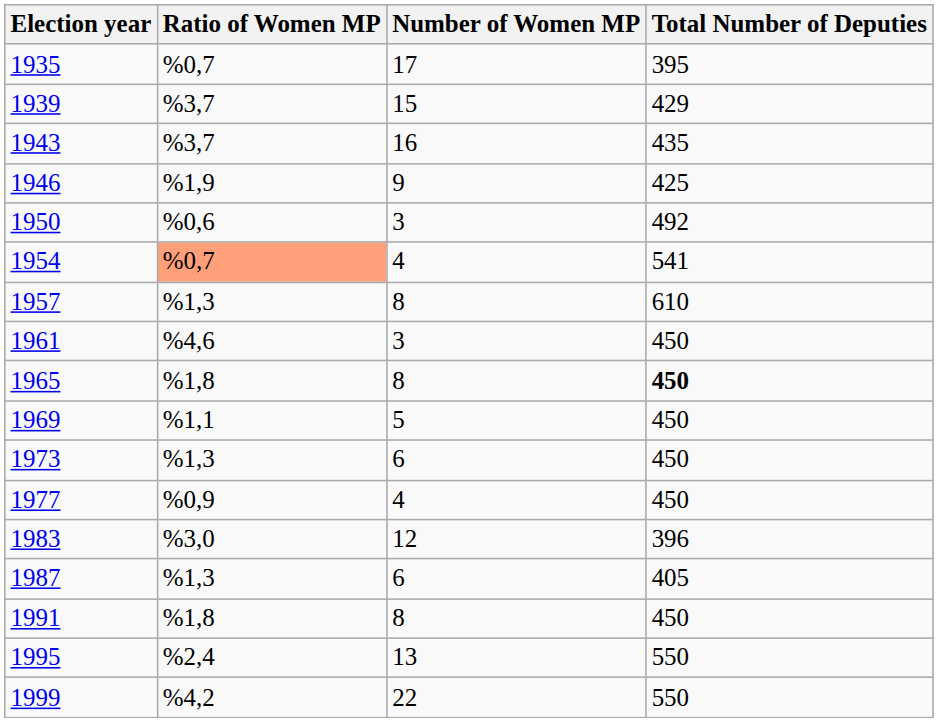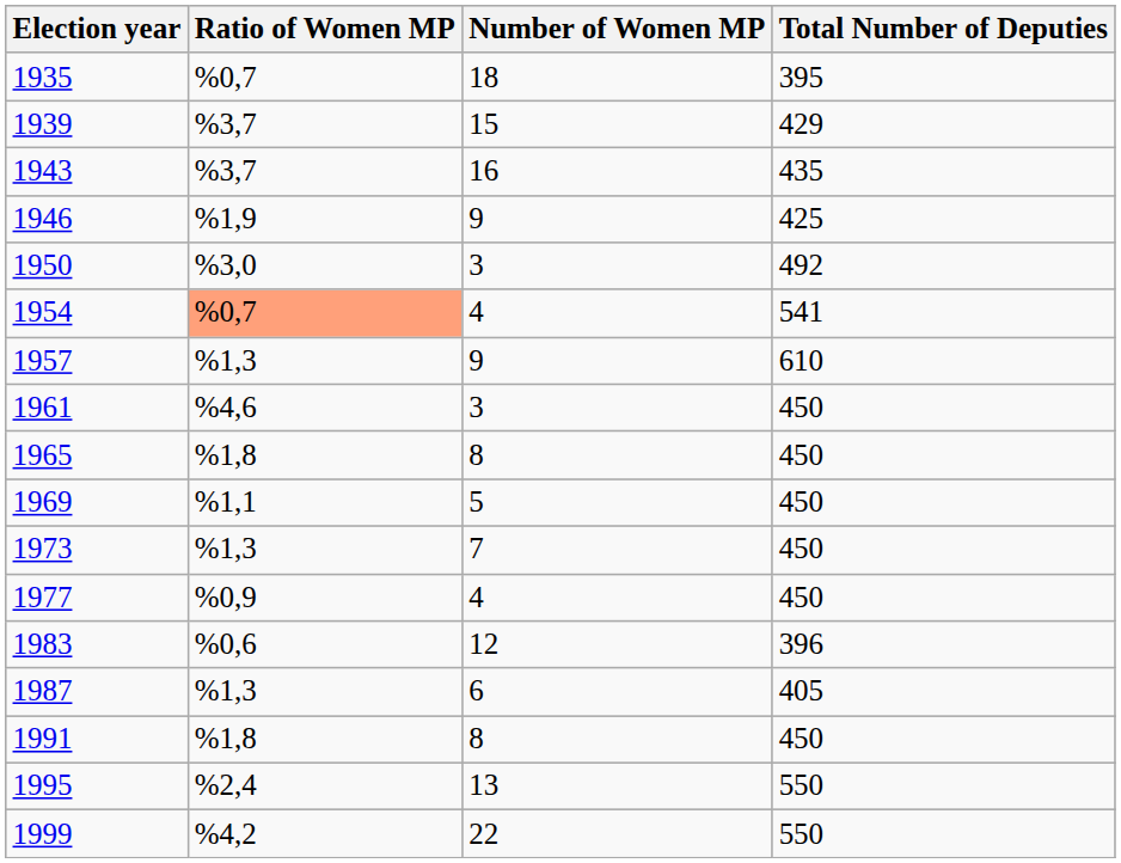1935 | Number of Women MP: 17 -> 18
1950 | Ratio of Women MP: %0,6 -> %3,0
1957 | Number of Women MP: 8 -> 9
1965 | Total Number of Deputies: bold -> normal
1973 | Number of Women MP: 6 -> 7
1983 | Ratio of Women MP: %3,0 -> %0,6
